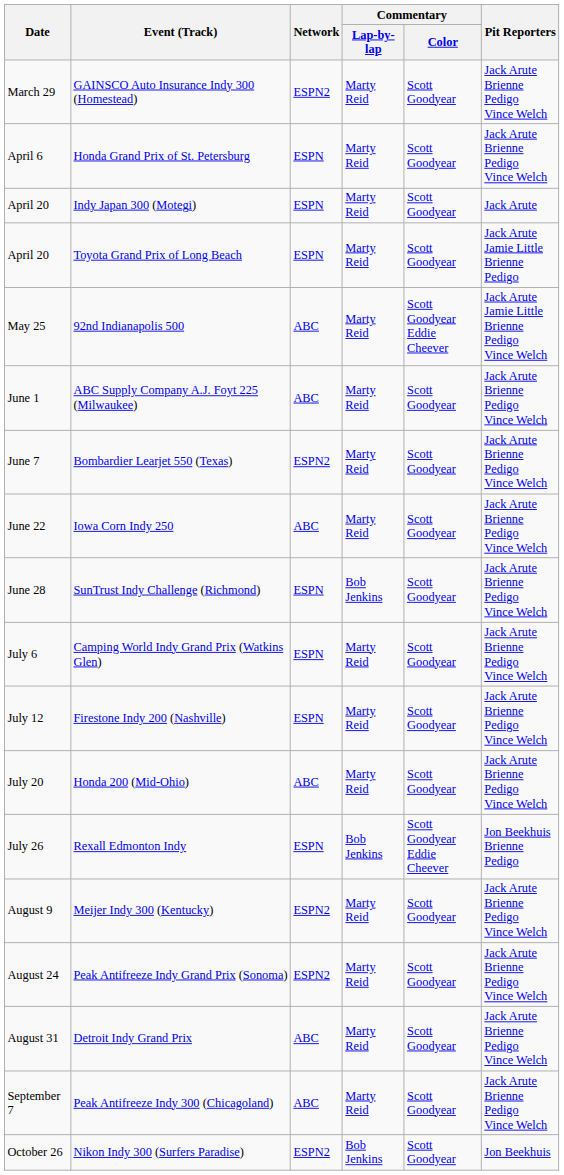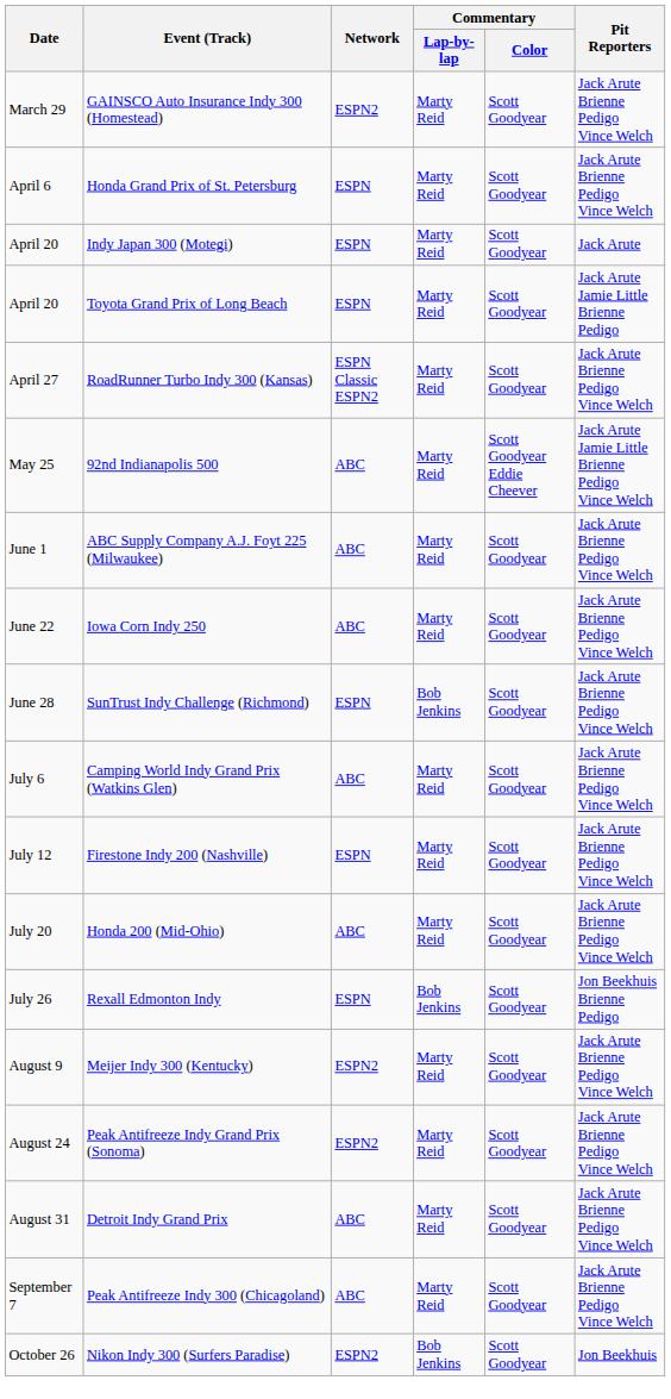+ row: April 27 | RoadRunner Turbo Indy 300 (Kansas) | ESPN Classic ESPN2 | Marty Reid | Scott Goodyear | Jack Arute Brienne Pedigo Vince Welch
- row: June 7 | Bombardier Learjet 550 (Texas) | ESPN2 | Marty Reid | Scott Goodyear | Jack Arute Brienne Pedigo Vince Welch
Camping World Indy Grand Prix (Watkins Glen) | Network: ESPN -> ABC
Rexall Edmonton Indy | Commentary / Color: Scott Goodyear Eddie Cheever -> Scott Goodyear
